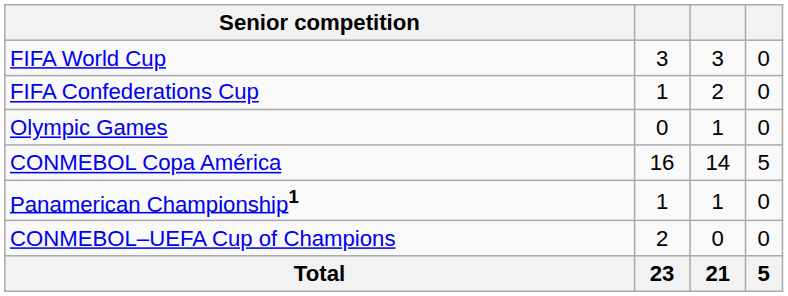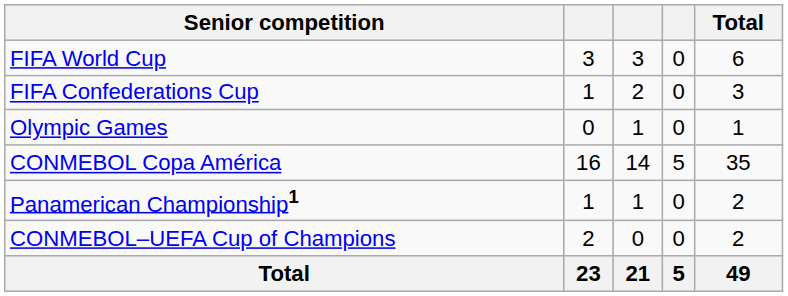+ column: Total | 6 | 3 | 1 | 35 | 2 | 2 | 49
